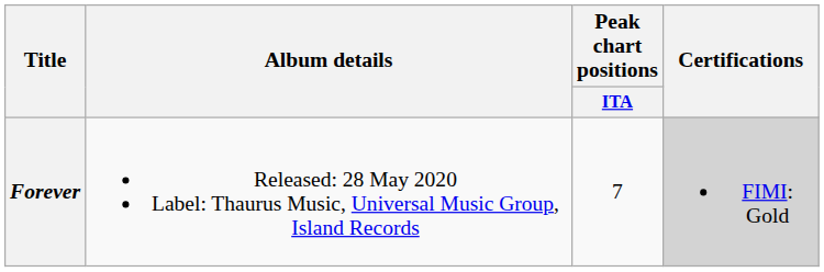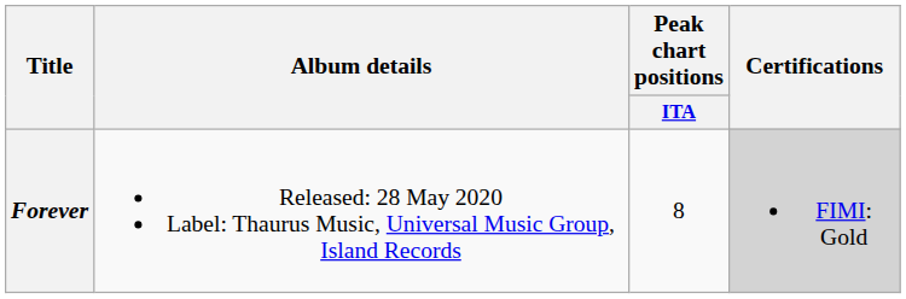Forever | Peak chart positions / ITA: 7 -> 8
